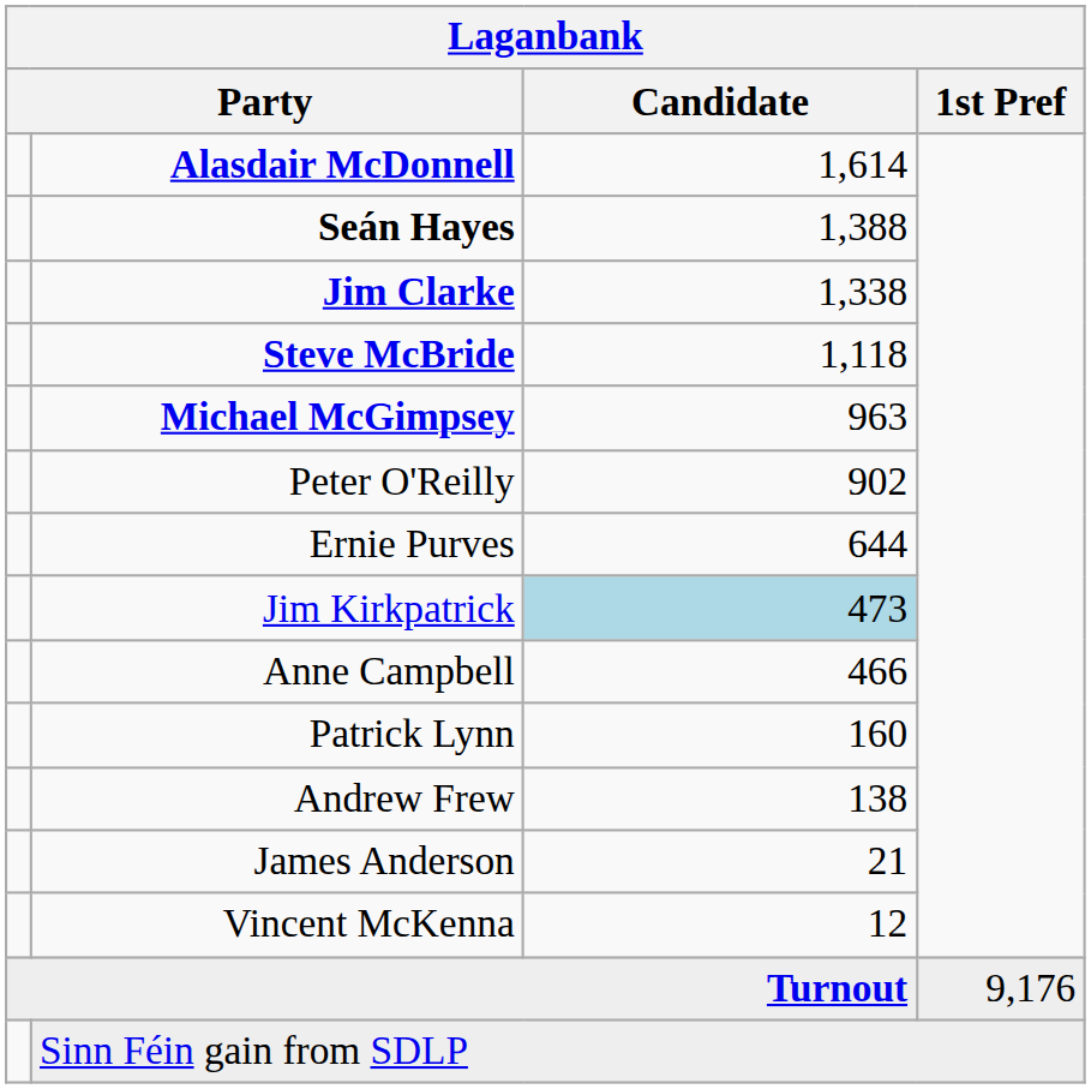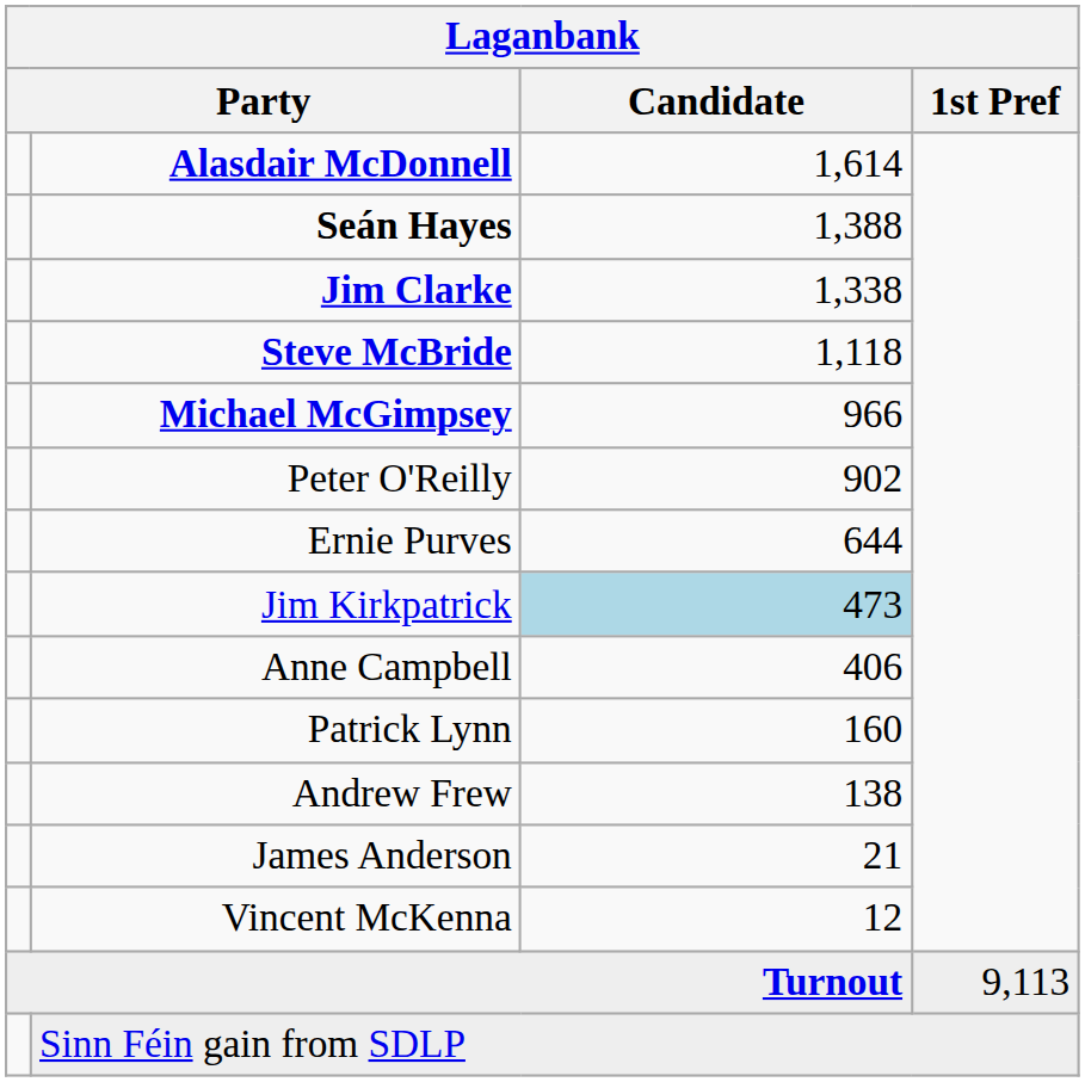Michael McGimpsey | Candidate: 963 -> 966
Anne Campbell | Candidate: 466 -> 406
Turnout | 1st Pref: 9,176 -> 9,113
